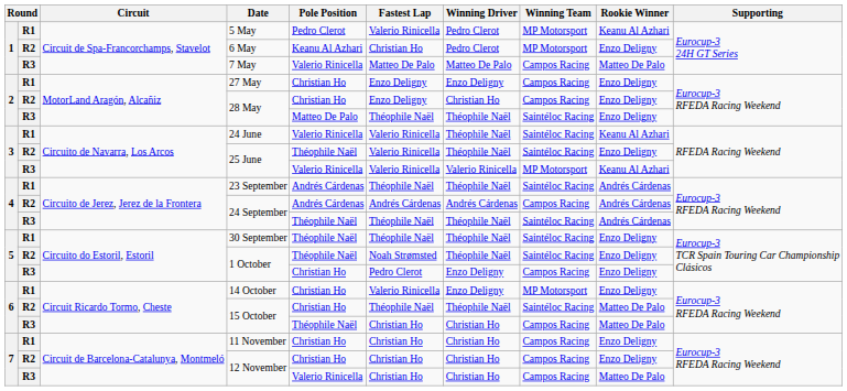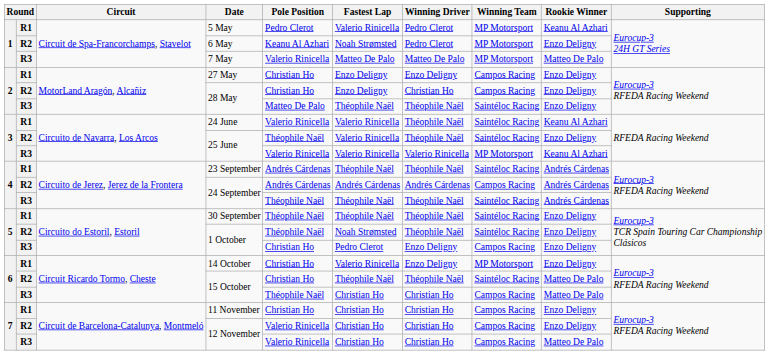6 May | Fastest Lap: Christian Ho -> Noah Strømsted
7 May | Winning Team: Campos Racing -> MP Motorsport
R2 / 12 November | Pole Position: Christian Ho -> Valerio Rinicella
